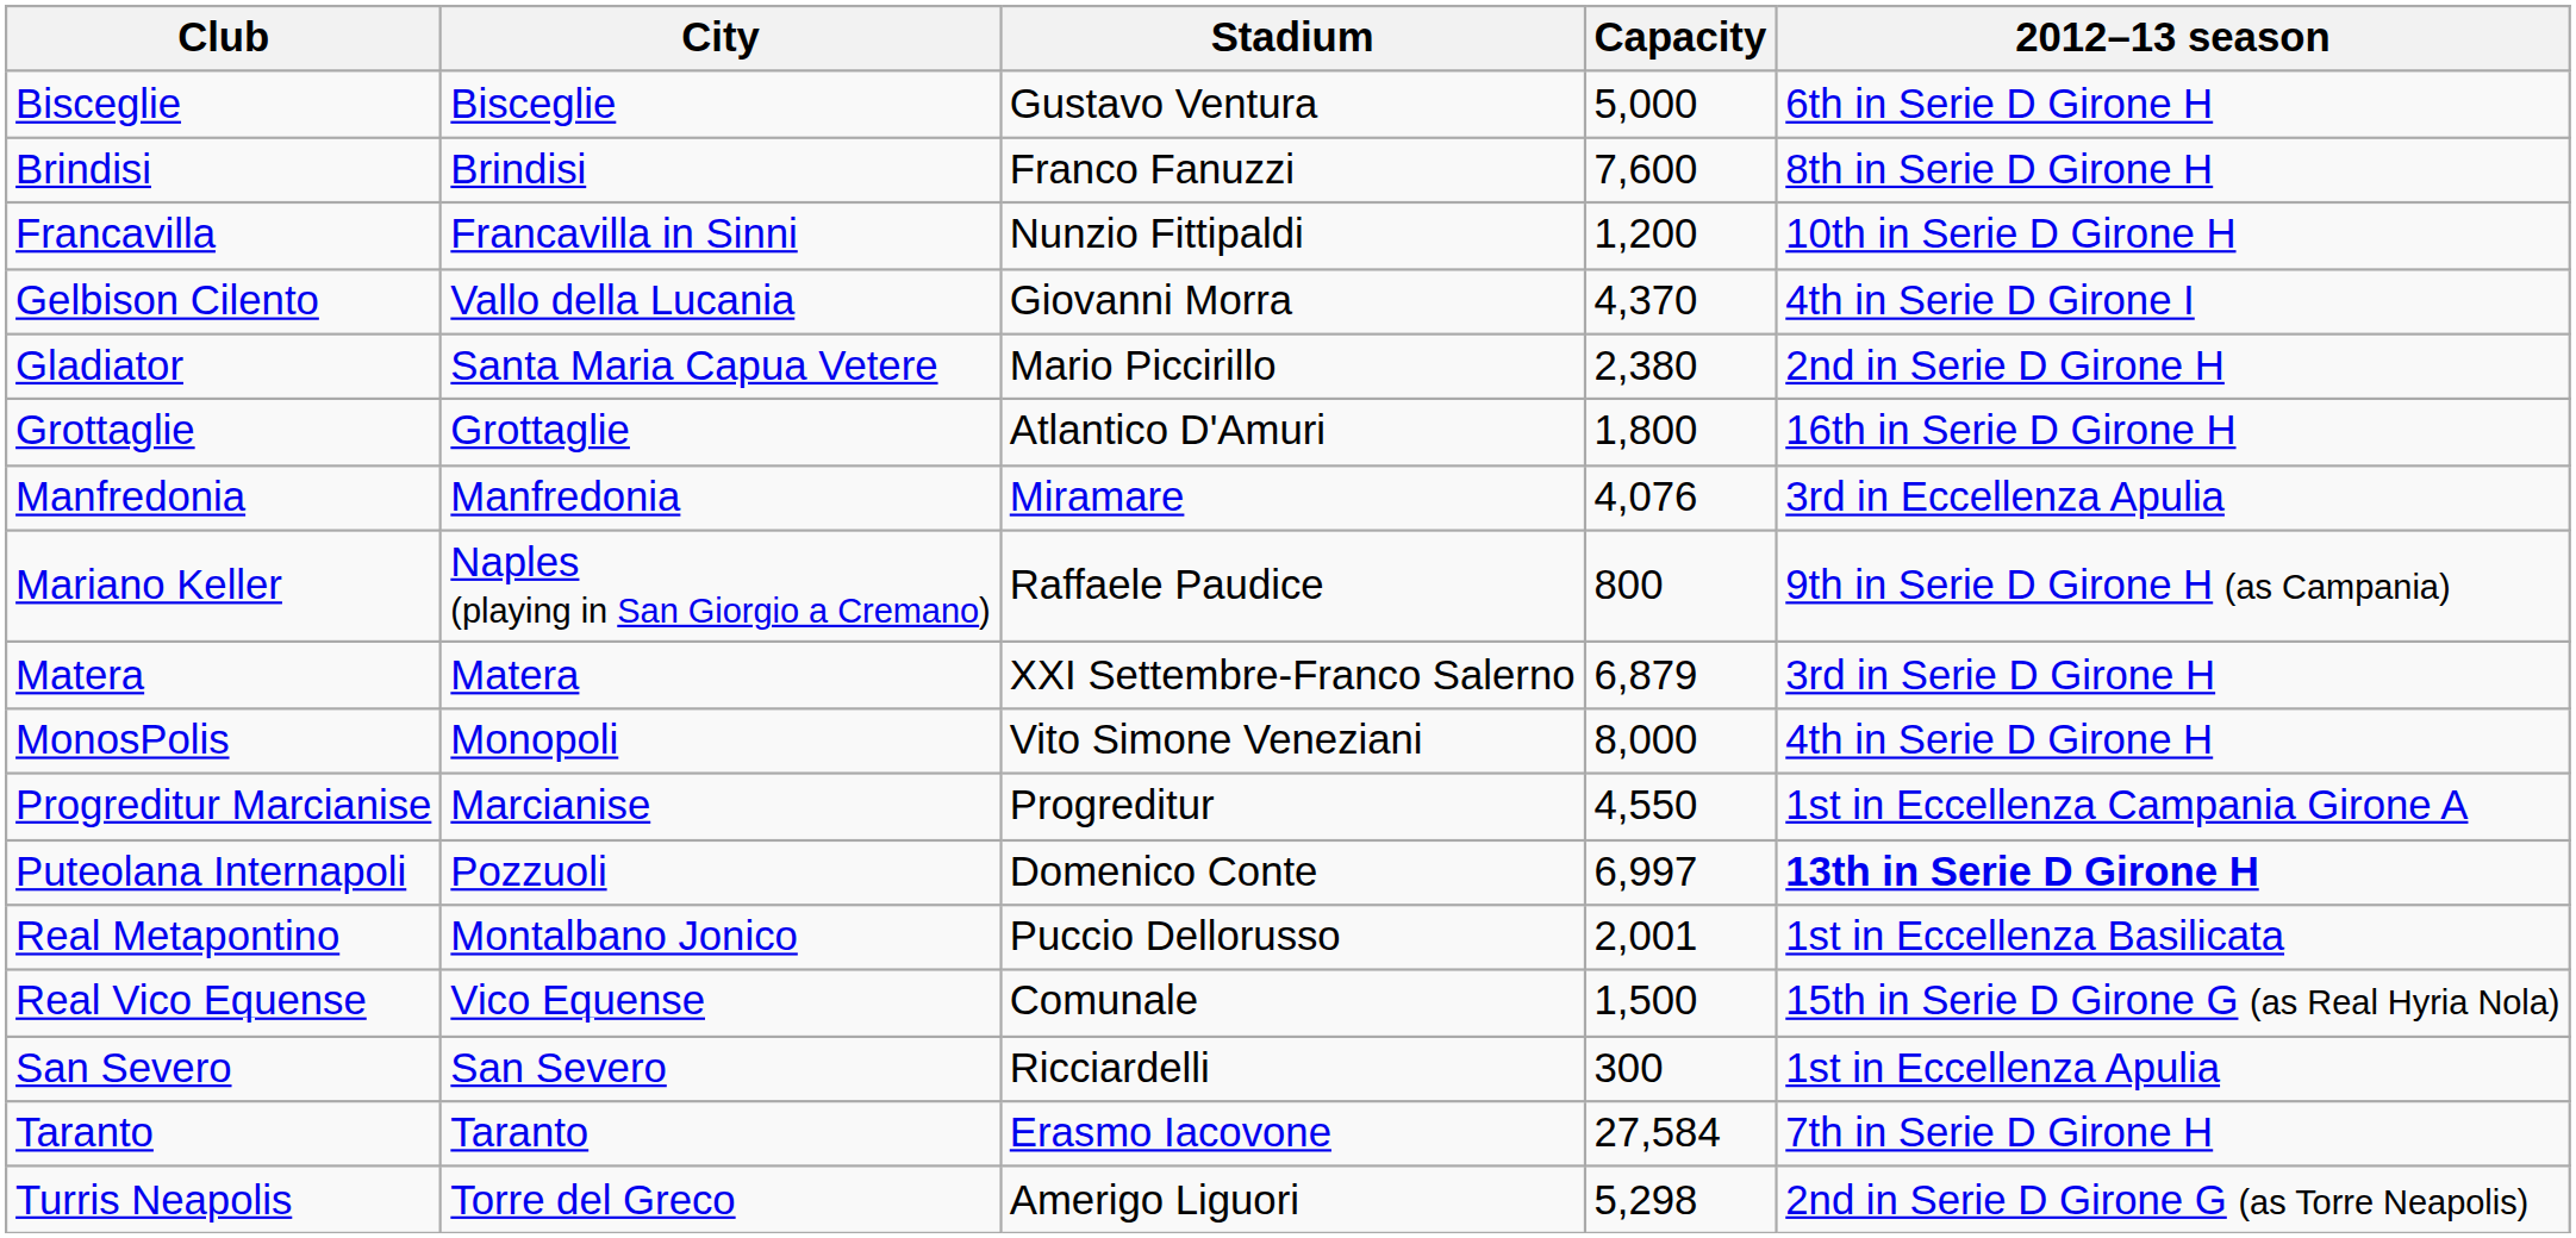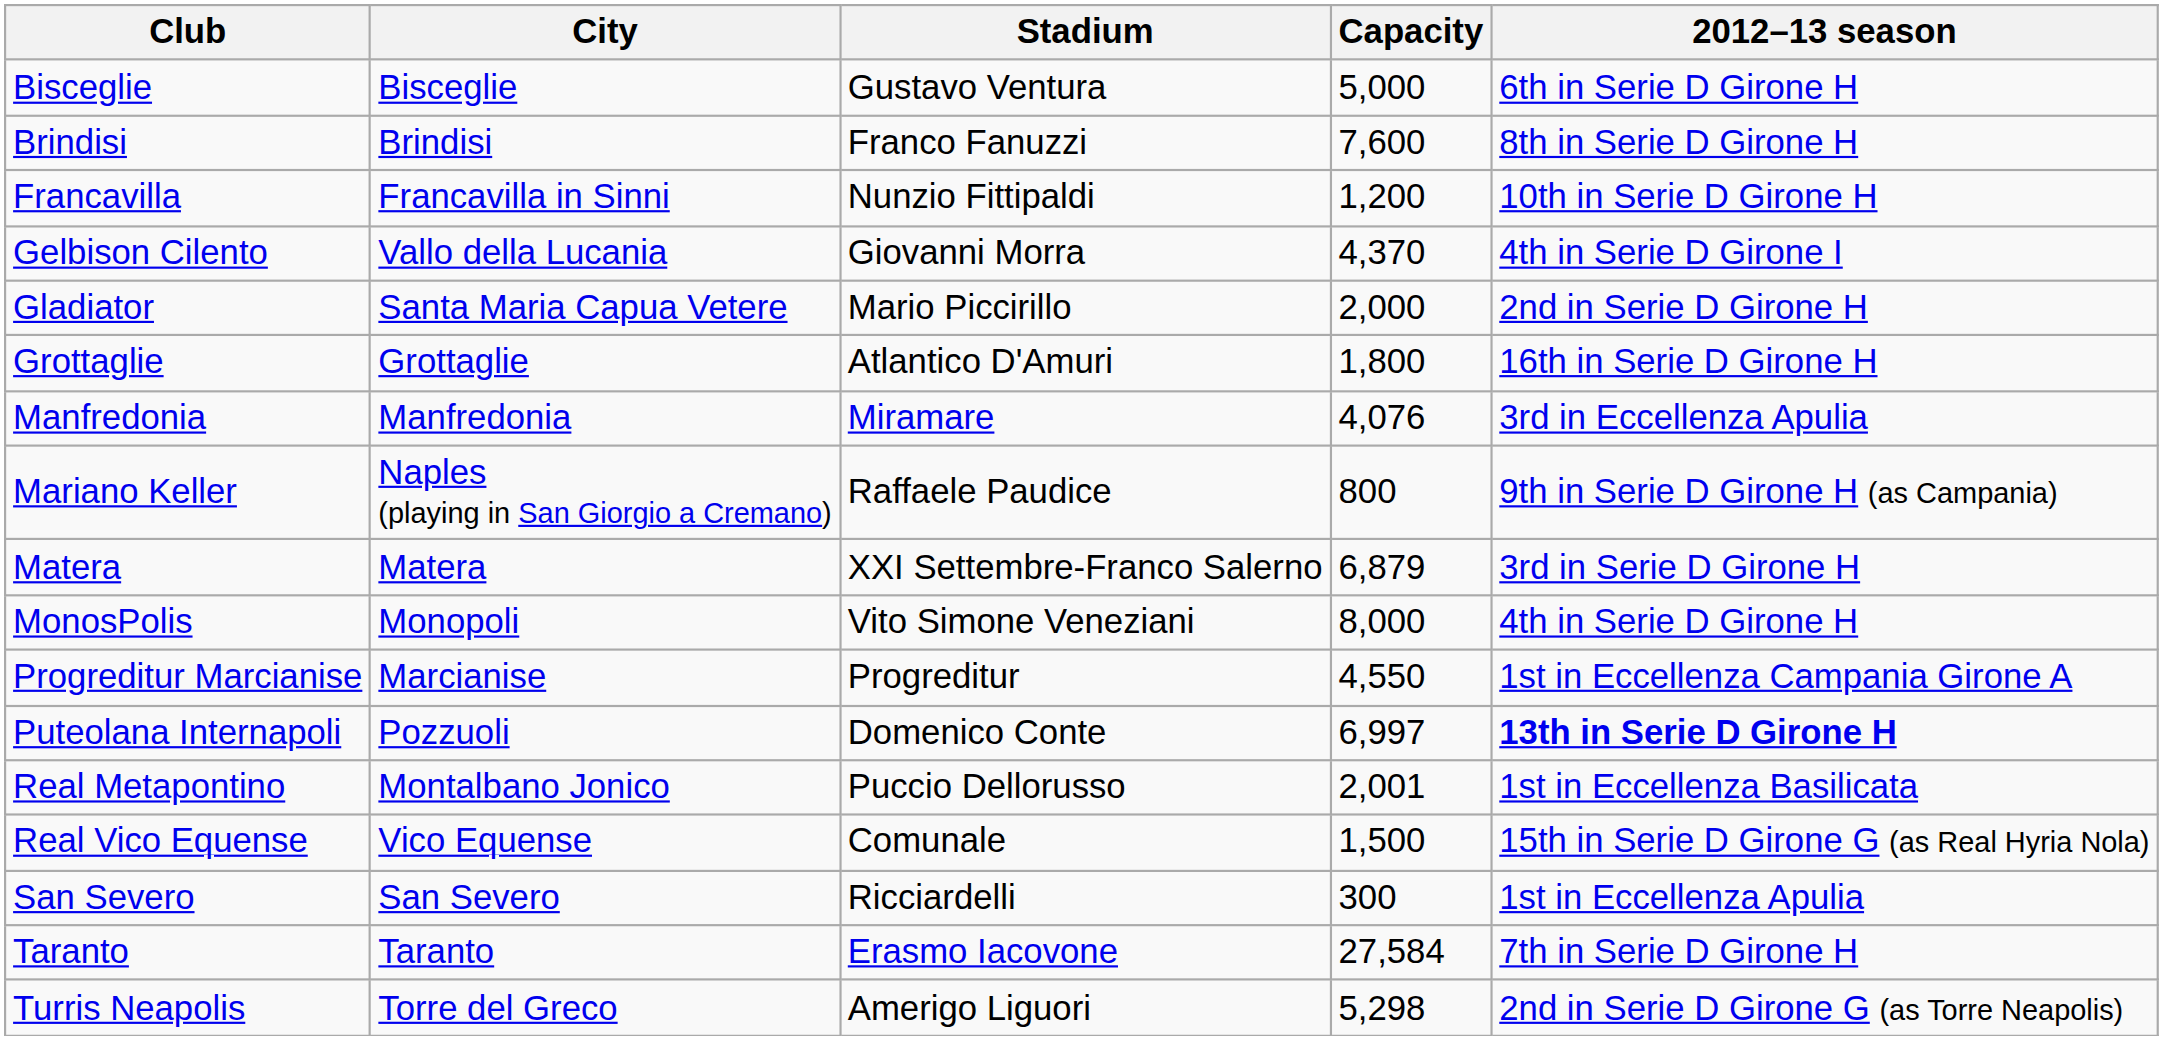Gladiator | Capacity: 2,380 -> 2,000
